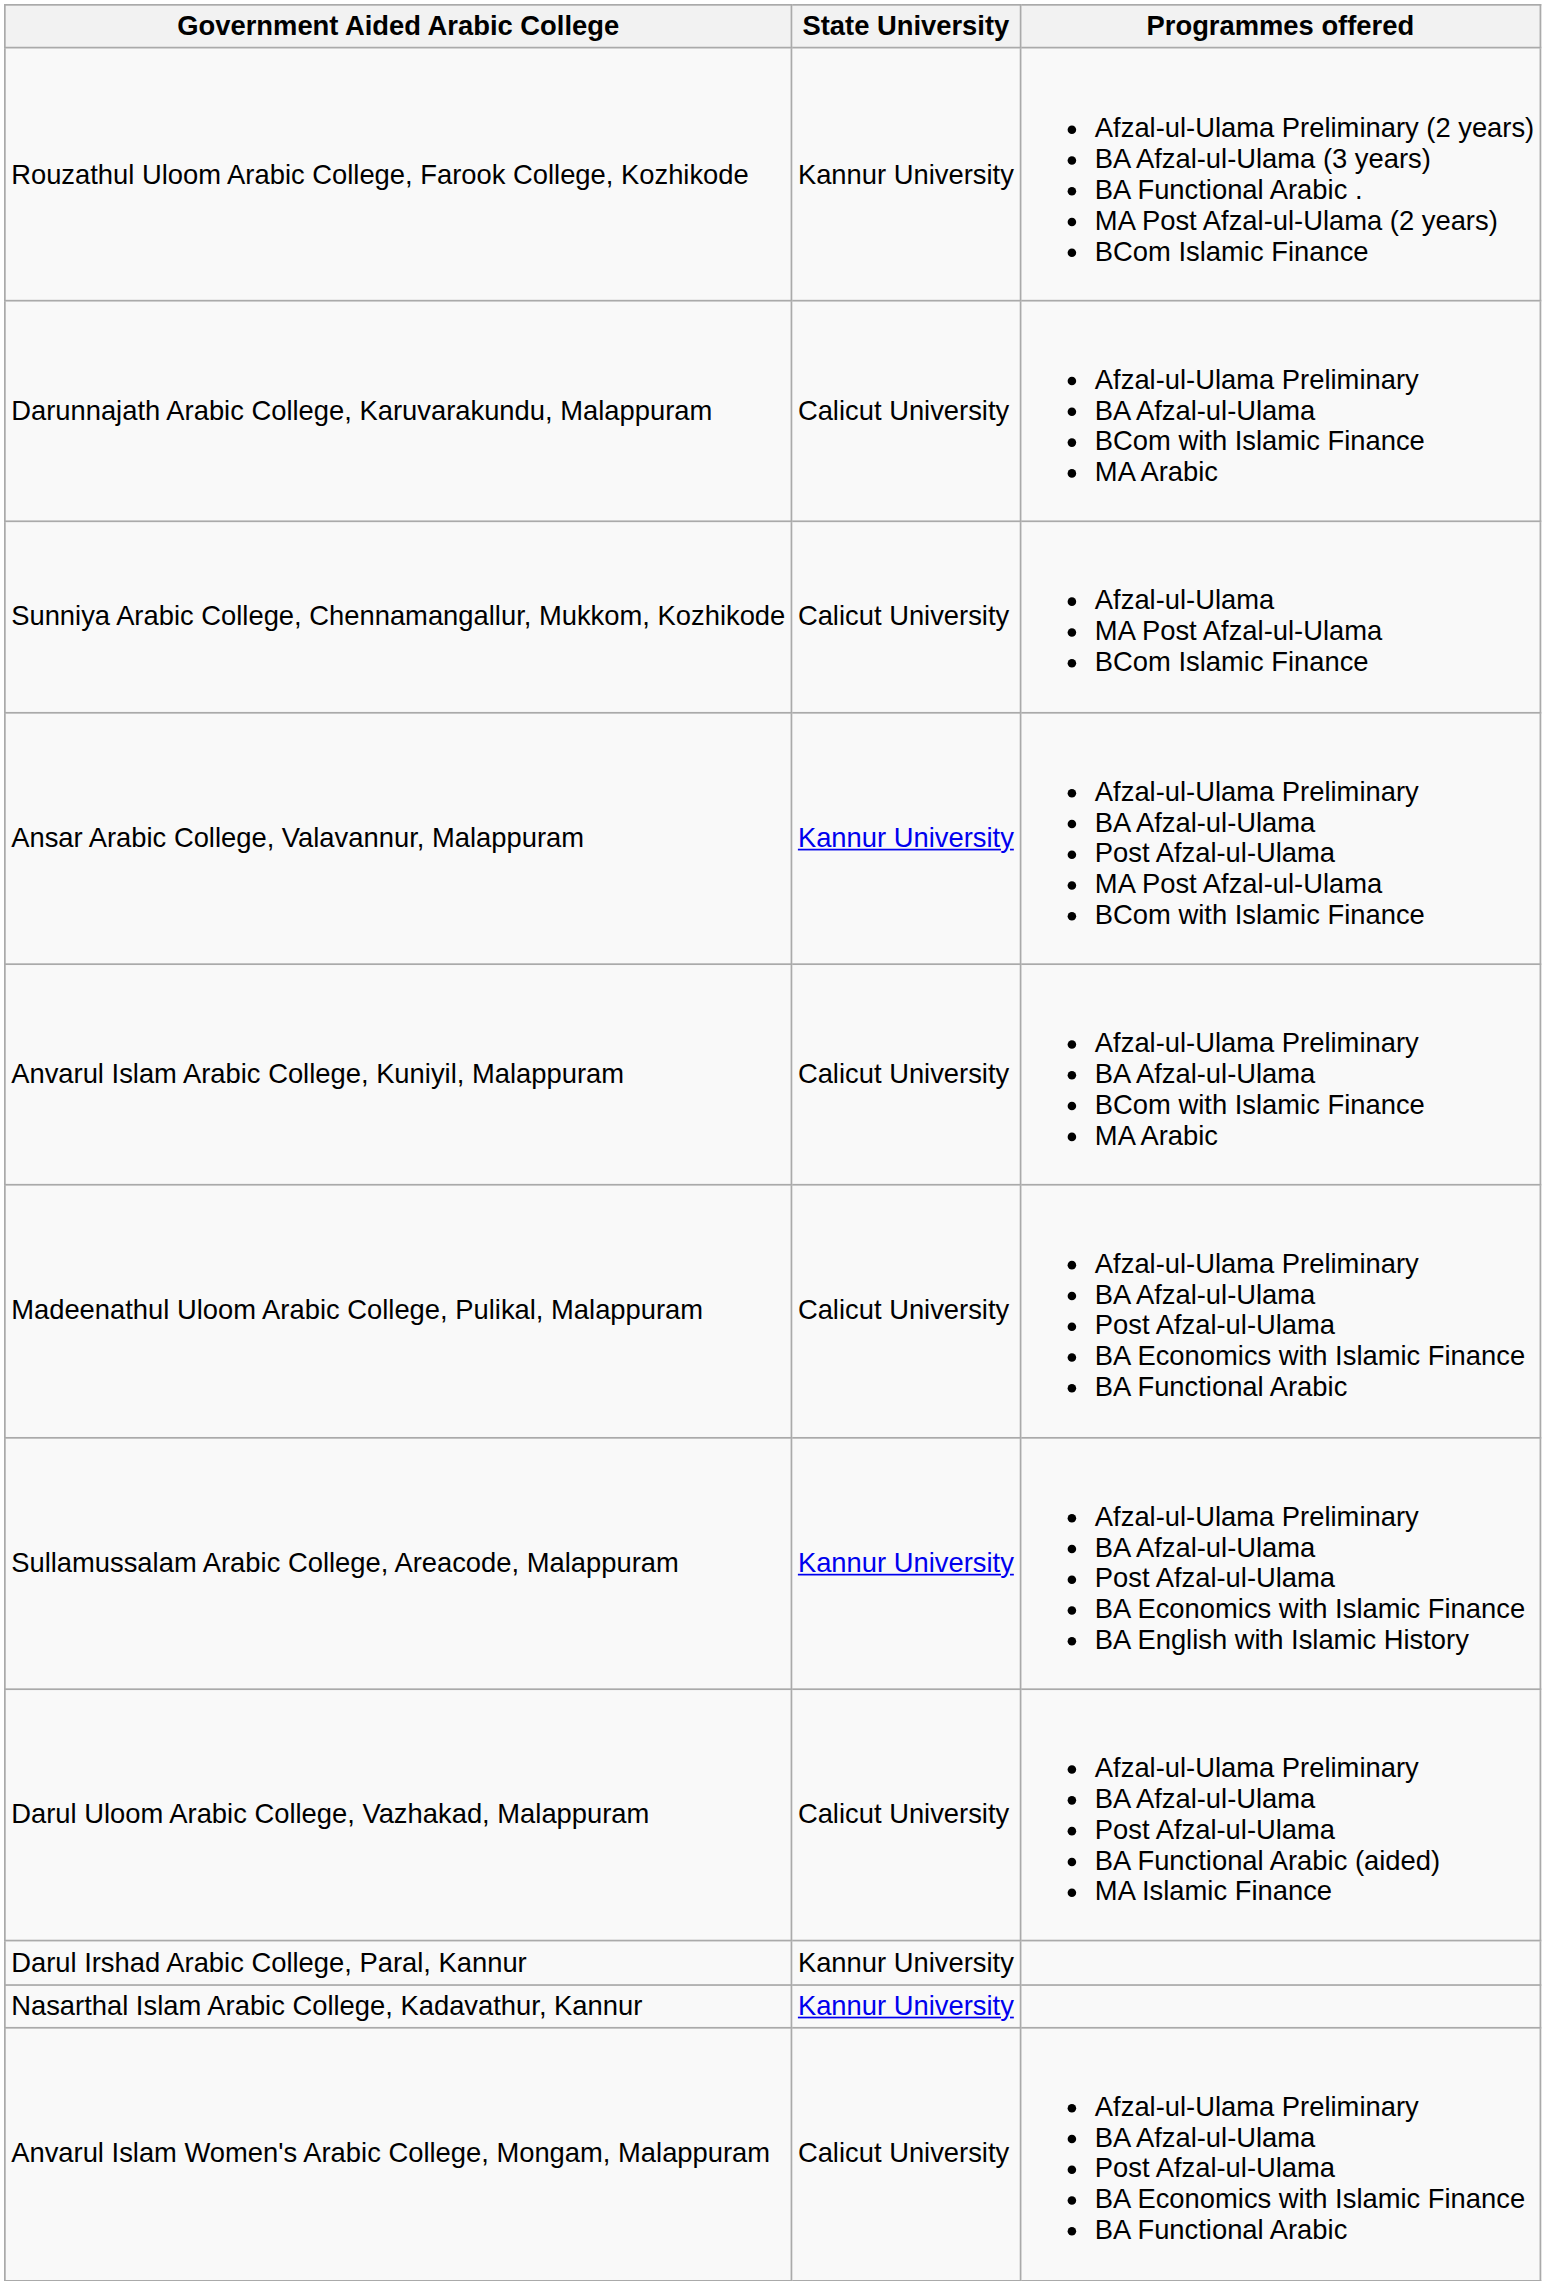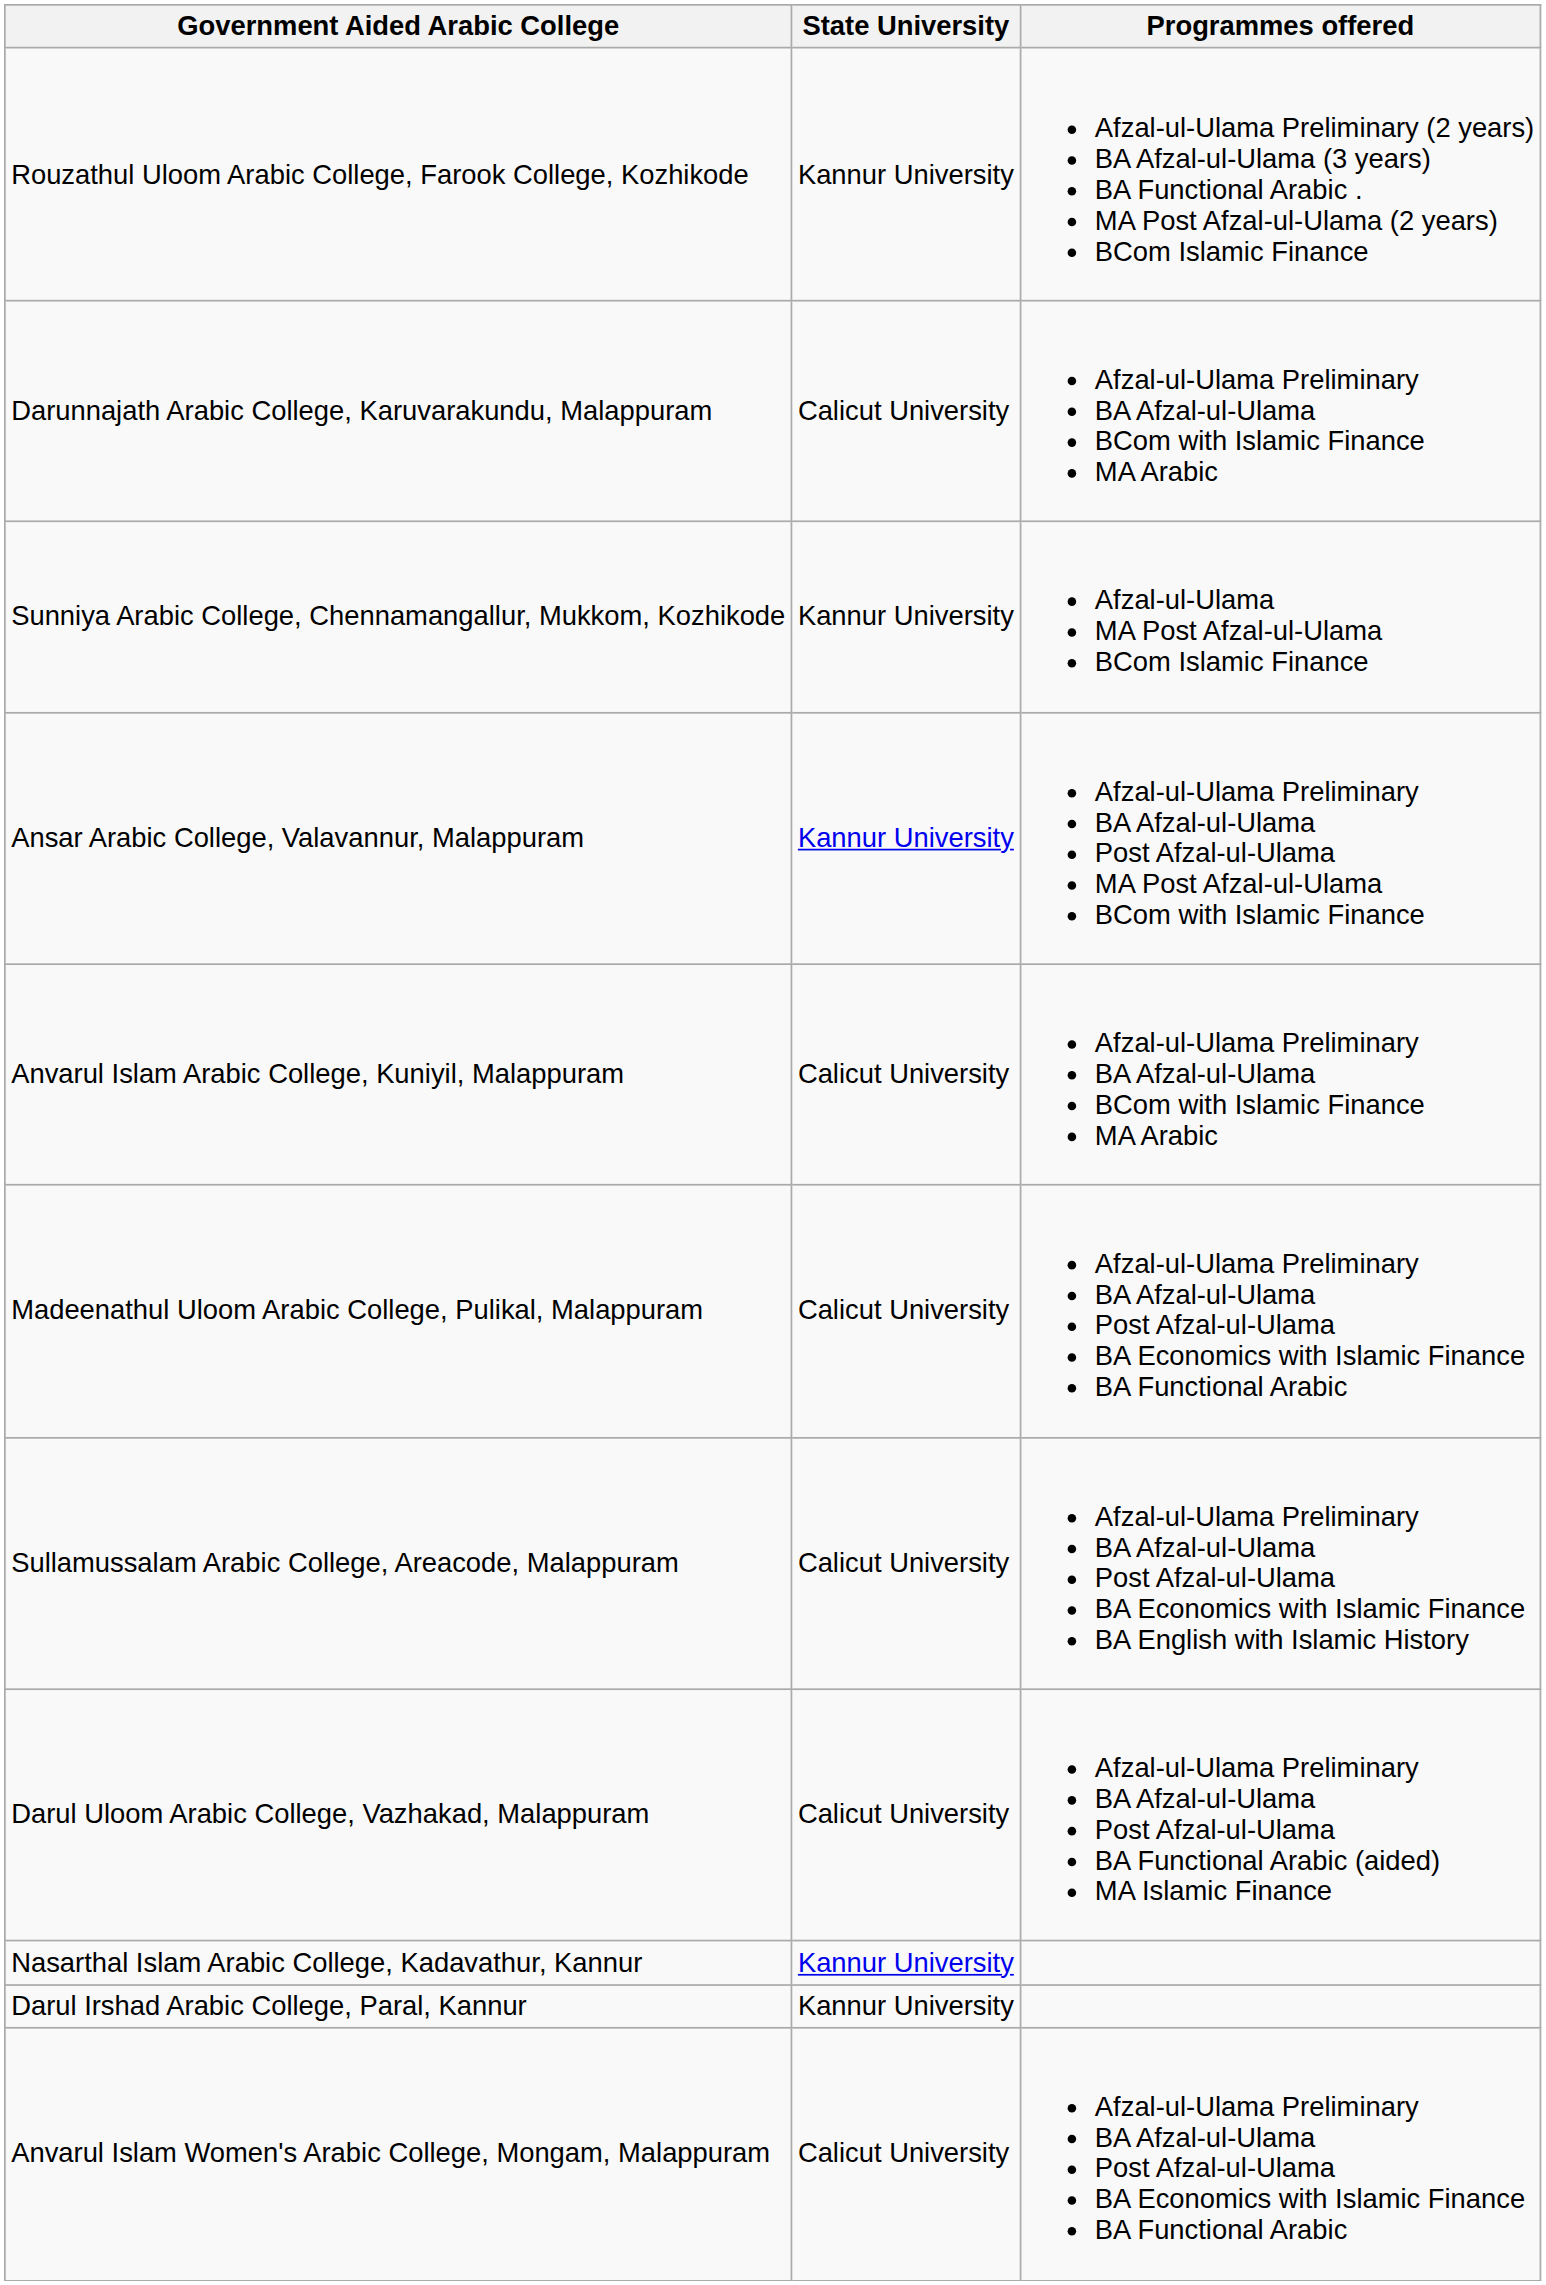Sunniya Arabic College, Chennamangallur, Mukkom, Kozhikode | State University: Calicut University -> Kannur University
Sullamussalam Arabic College, Areacode, Malappuram | State University: Kannur University -> Calicut University
rows swapped: Nasarthal Islam Arabic College, Kadavathur, Kannur <-> Darul Irshad Arabic College, Paral, Kannur
